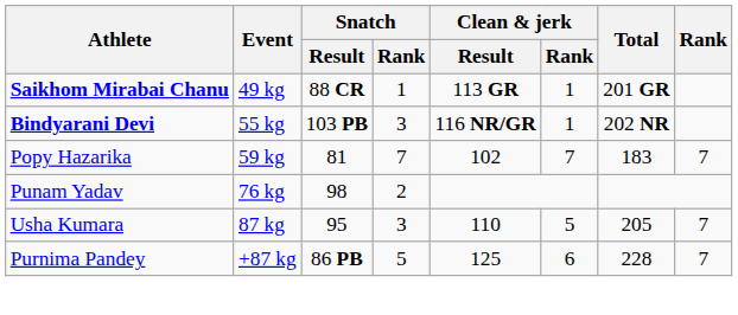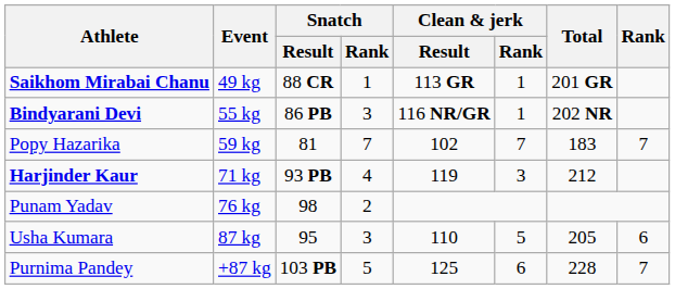Bindyarani Devi | Snatch / Result: 103 PB -> 86 PB
+ row: Harjinder Kaur | 71 kg | 93 PB | 4 | 119 | 3 | 212
Usha Kumara | Rank: 7 -> 6
Purnima Pandey | Snatch / Result: 86 PB -> 103 PB
